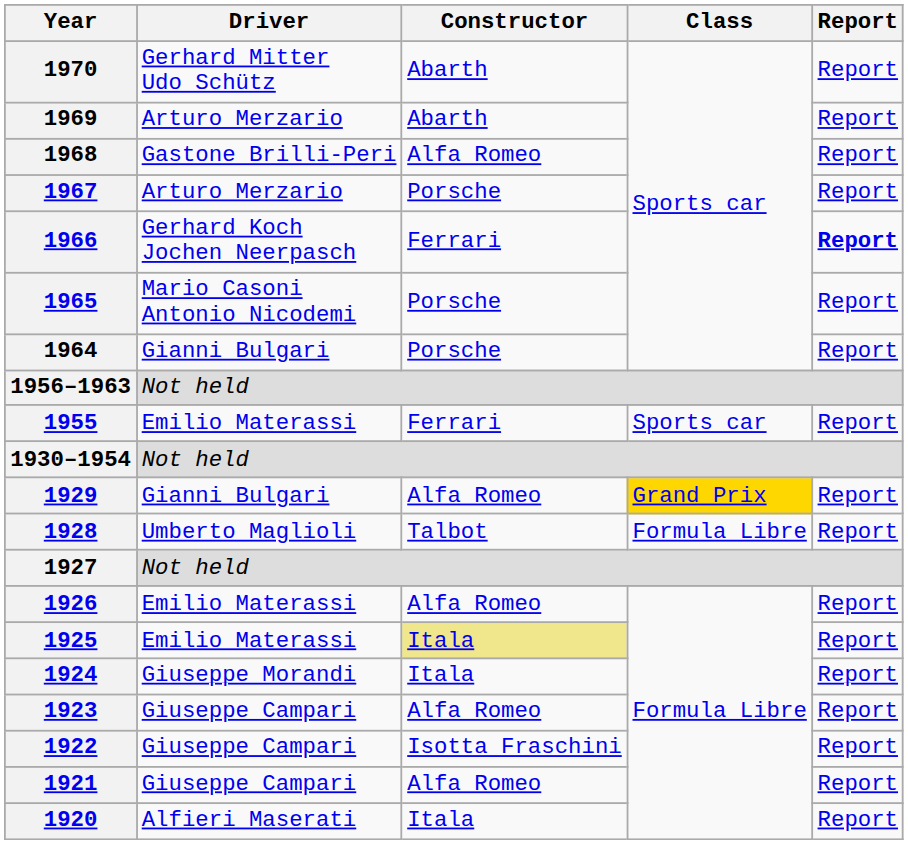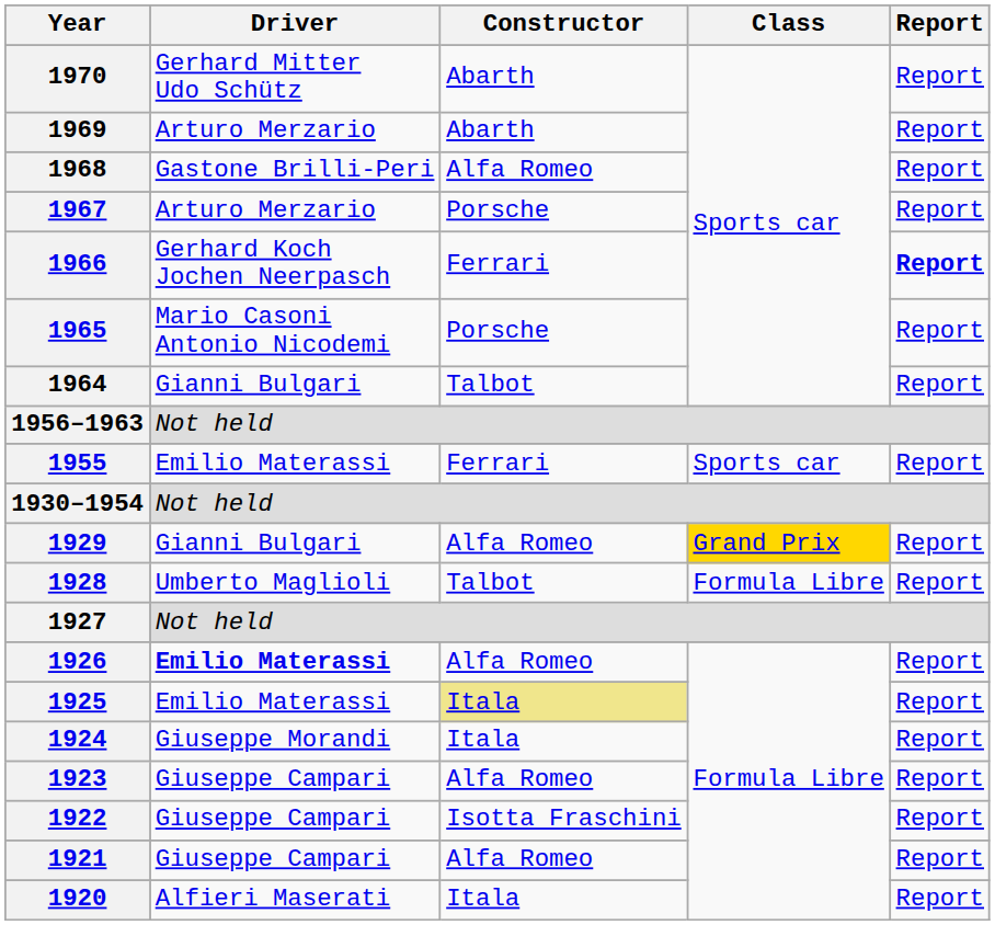1964 | Constructor: Porsche -> Talbot
1926 | Driver: normal -> bold
